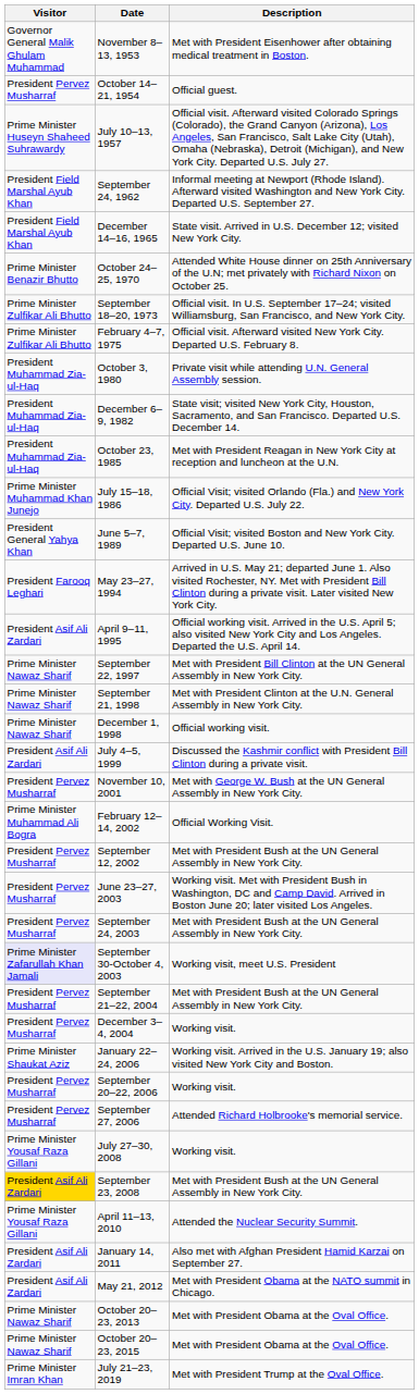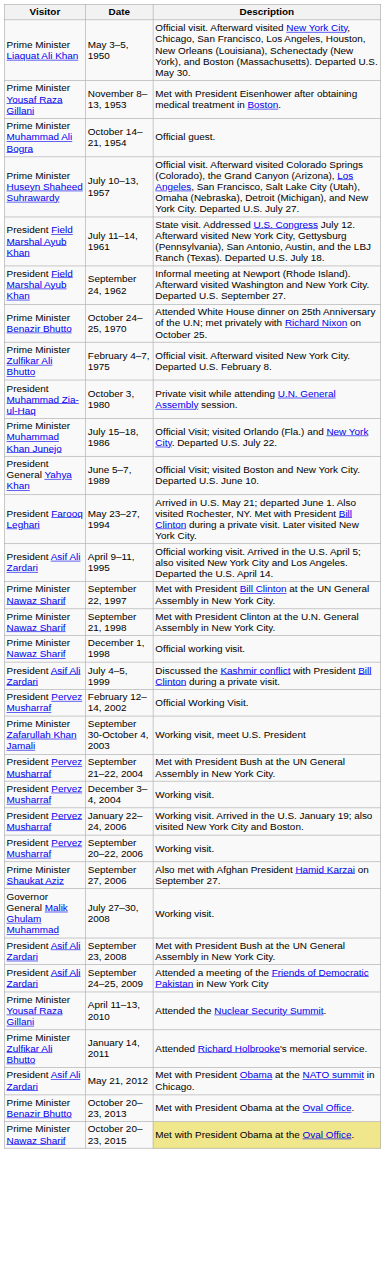+ row: Prime Minister Liaquat Ali Khan | May 3–5, 1950 | Official visit. Afterward visited New York City, Chicago, San Francisco, Los Angeles, Houston, New Orleans (Louisiana), Schenectady (New York), and Boston (Massachusetts). Departed U.S. May 30.
November 8–13, 1953 | Visitor: Governor General Malik Ghulam Muhammad -> Prime Minister Yousaf Raza Gillani
October 14–21, 1954 | Visitor: President Pervez Musharraf -> Prime Minister Muhammad Ali Bogra
+ row: President Field Marshal Ayub Khan | July 11–14, 1961 | State visit. Addressed U.S. Congress July 12. Afterward visited New York City, Gettysburg (Pennsylvania), San Antonio, Austin, and the LBJ Ranch (Texas). Departed U.S. July 18.
- row: President Field Marshal Ayub Khan | December 14–16, 1965 | State visit. Arrived in U.S. December 12; visited New York City.
- row: Prime Minister Zulfikar Ali Bhutto | September 18–20, 1973 | Official visit. In U.S. September 17–24; visited Williamsburg, San Francisco, and New York City.
- row: President Muhammad Zia-ul-Haq | December 6–9, 1982 | State visit; visited New York City, Houston, Sacramento, and San Francisco. Departed U.S. December 14.
- row: President Muhammad Zia-ul-Haq | October 23, 1985 | Met with President Reagan in New York City at reception and luncheon at the U.N.
- row: President Pervez Musharraf | November 10, 2001 | Met with George W. Bush at the UN General Assembly in New York City.
February 12–14, 2002 | Visitor: Prime Minister Muhammad Ali Bogra -> President Pervez Musharraf
- row: President Pervez Musharraf | September 12, 2002 | Met with President Bush at the UN General Assembly in New York City.
- row: President Pervez Musharraf | June 23–27, 2003 | Working visit. Met with President Bush in Washington, DC and Camp David. Arrived in Boston June 20; later visited Los Angeles.
- row: President Pervez Musharraf | September 24, 2003 | Met with President Bush at the UN General Assembly in New York City.
September 30-October 4, 2003 | Visitor: lavender background -> no background
January 22–24, 2006 | Visitor: Prime Minister Shaukat Aziz -> President Pervez Musharraf
September 27, 2006 | Visitor: President Pervez Musharraf -> Prime Minister Shaukat Aziz
September 27, 2006 | Description: Attended Richard Holbrooke's memorial service. -> Also met with Afghan President Hamid Karzai on September 27.
July 27–30, 2008 | Visitor: Prime Minister Yousaf Raza Gillani -> Governor General Malik Ghulam Muhammad
September 23, 2008 | Visitor: gold background -> no background
+ row: President Asif Ali Zardari | September 24–25, 2009 | Attended a meeting of the Friends of Democratic Pakistan in New York City
January 14, 2011 | Visitor: President Asif Ali Zardari -> Prime Minister Zulfikar Ali Bhutto
January 14, 2011 | Description: Also met with Afghan President Hamid Karzai on September 27. -> Attended Richard Holbrooke's memorial service.
October 20–23, 2013 | Visitor: Prime Minister Nawaz Sharif -> Prime Minister Benazir Bhutto
October 20–23, 2015 | Description: no background -> khaki background
- row: Prime Minister Imran Khan | July 21–23, 2019 | Met with President Trump at the Oval Office.
